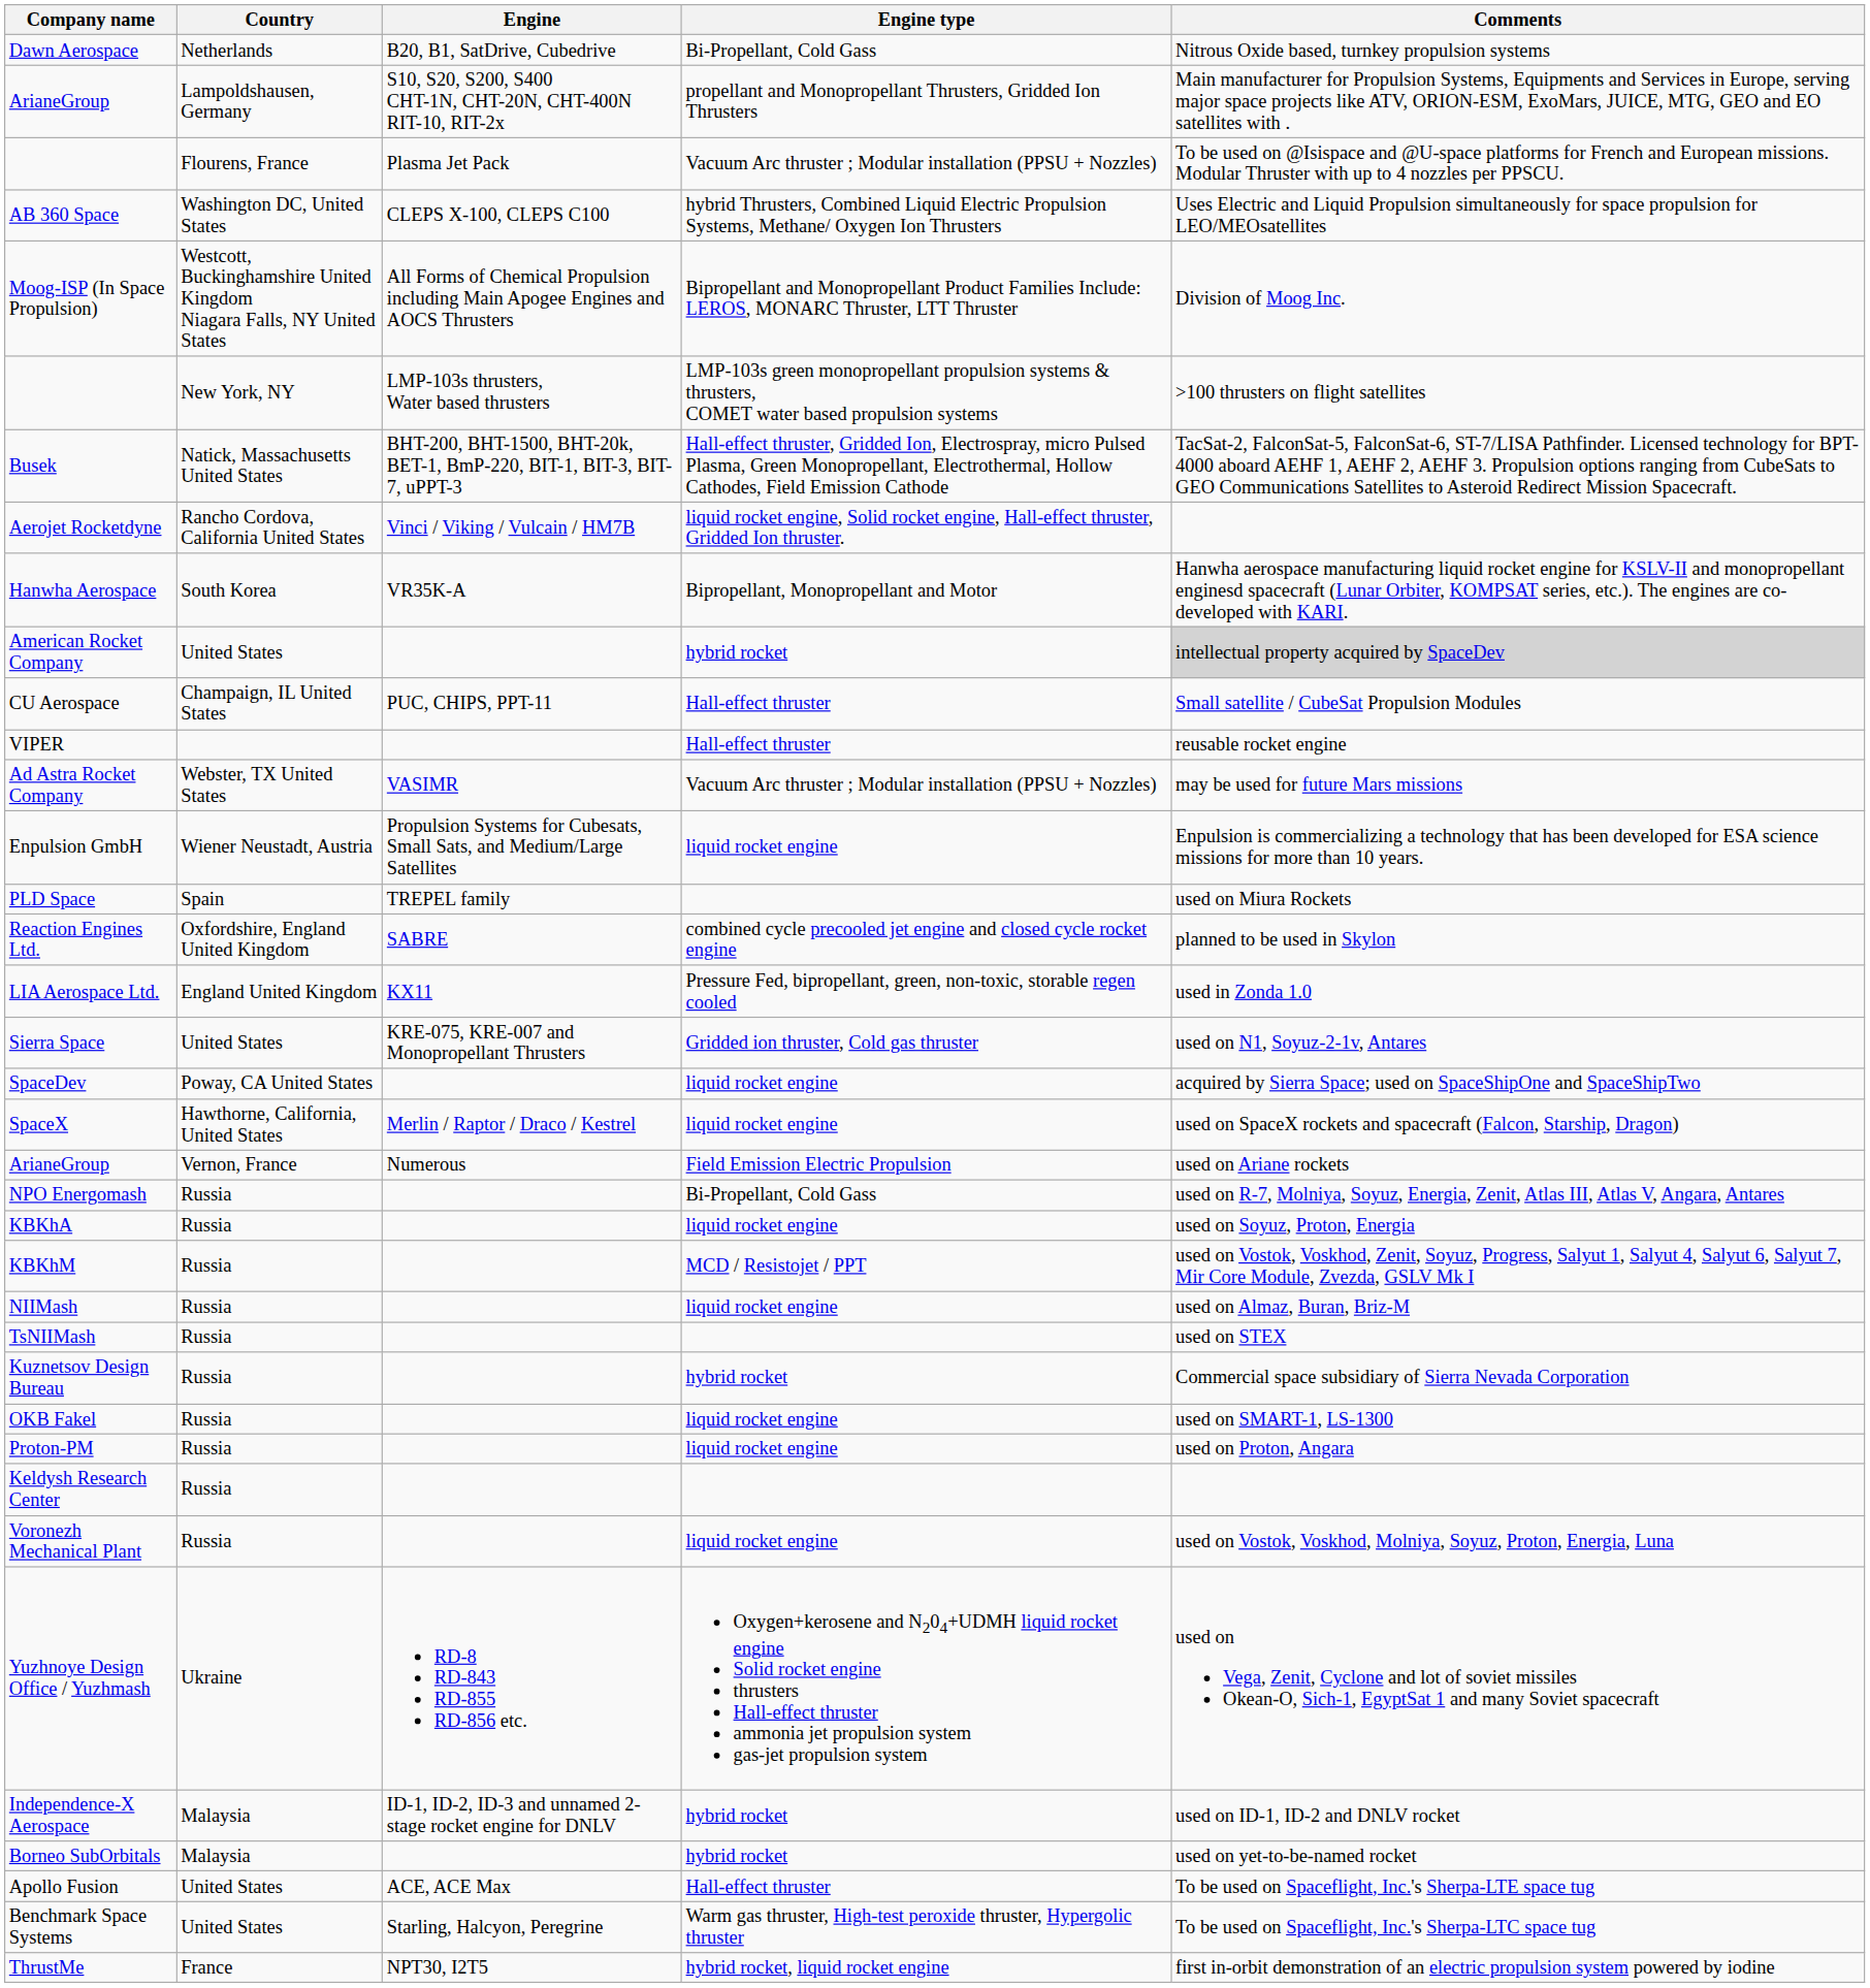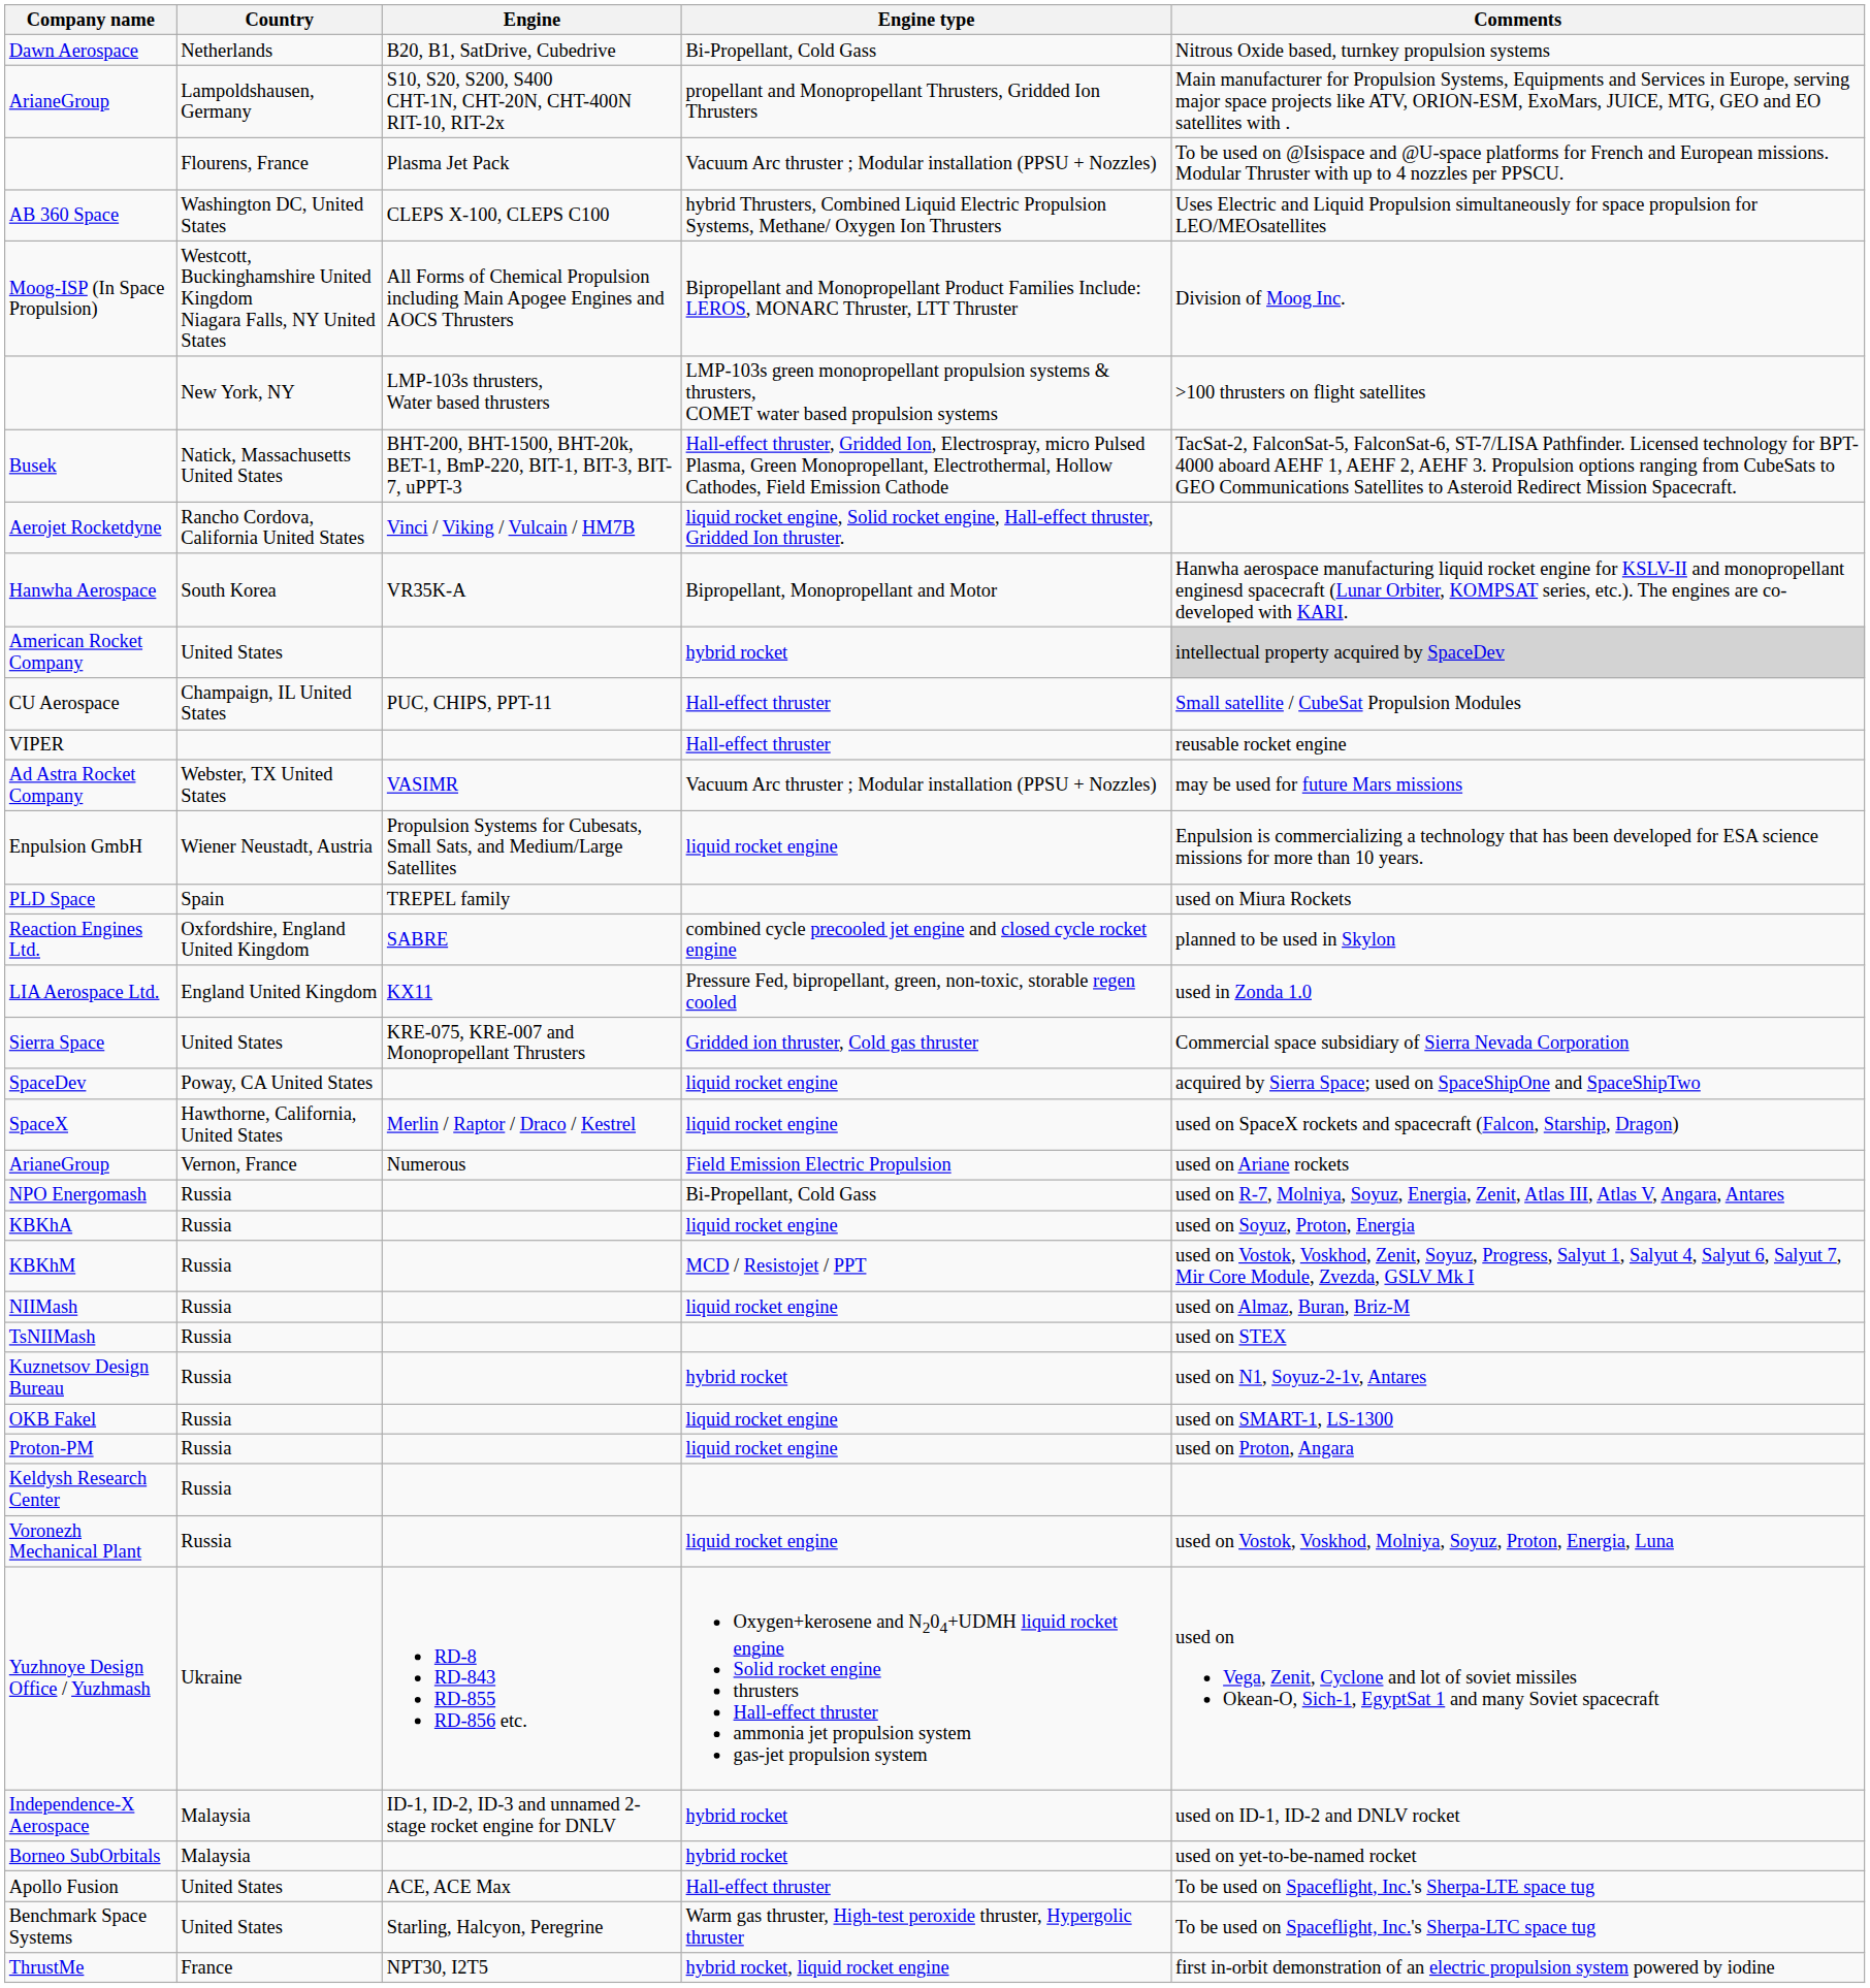Sierra Space | Comments: used on N1, Soyuz-2-1v, Antares -> Commercial space subsidiary of Sierra Nevada Corporation
Kuznetsov Design Bureau | Comments: Commercial space subsidiary of Sierra Nevada Corporation -> used on N1, Soyuz-2-1v, Antares
